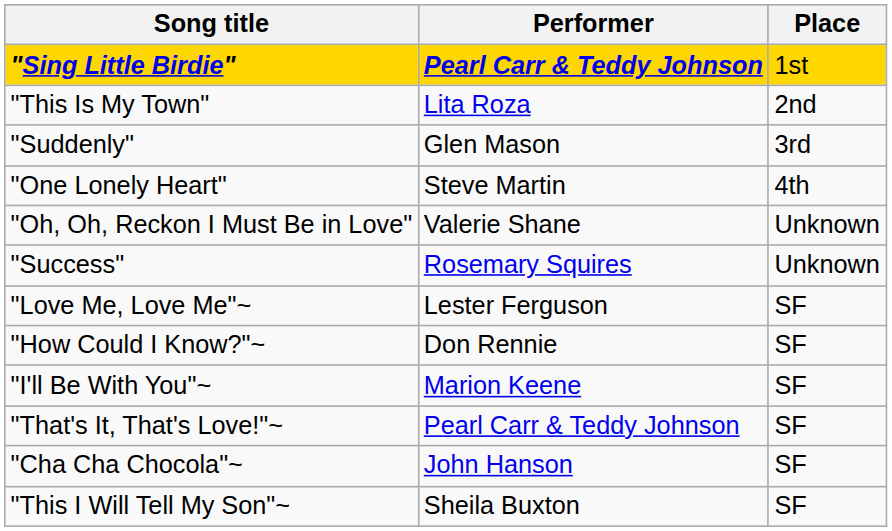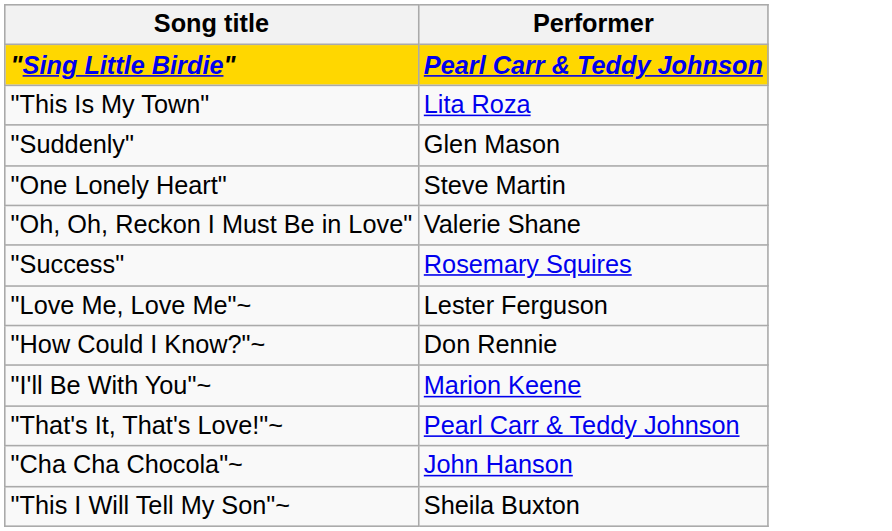- column: Place | 1st | 2nd | 3rd | 4th | Unknown | Unknown | SF | SF | SF | SF | SF | SF
